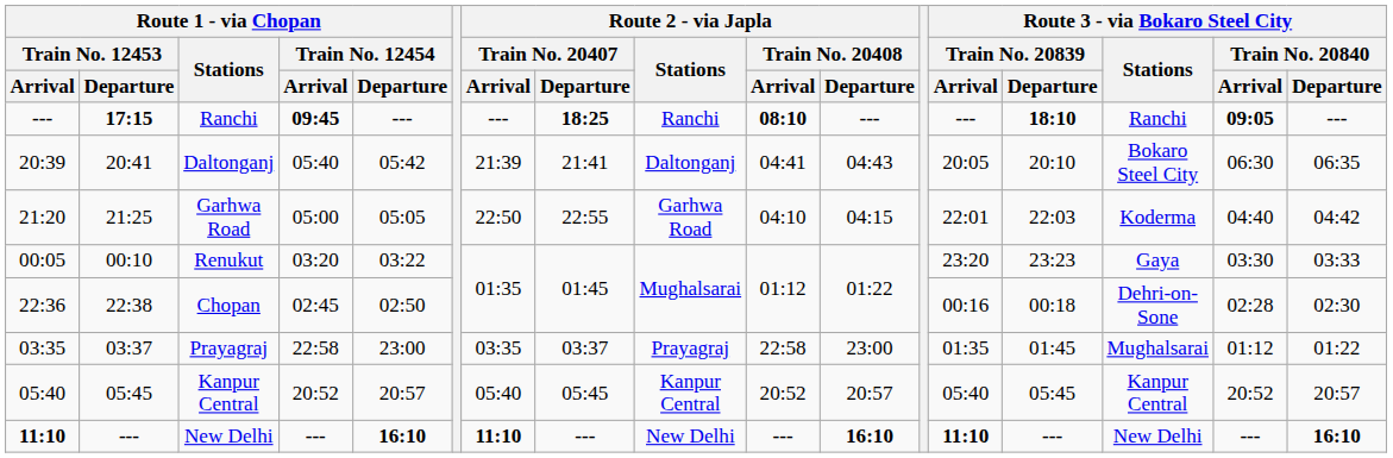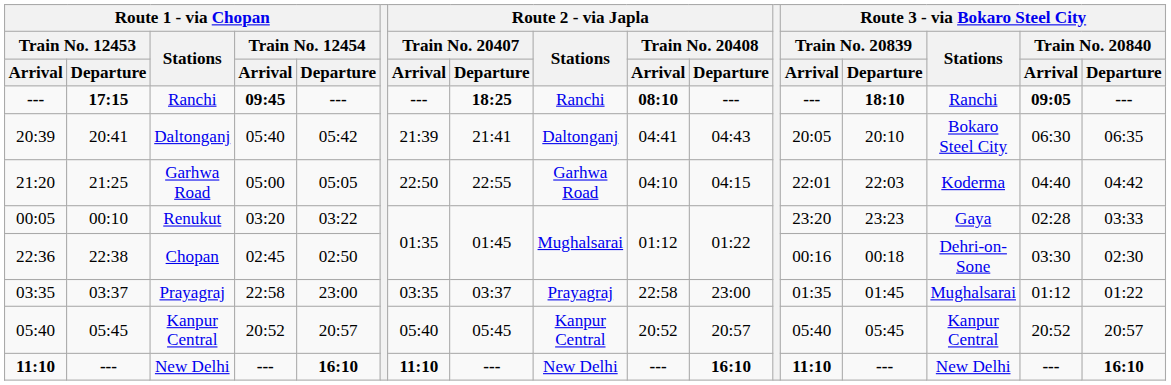Renukut | Route 3 - via Bokaro Steel City / Train No. 20840 / Arrival: 03:30 -> 02:28
Chopan | Route 3 - via Bokaro Steel City / Train No. 20840 / Arrival: 02:28 -> 03:30
